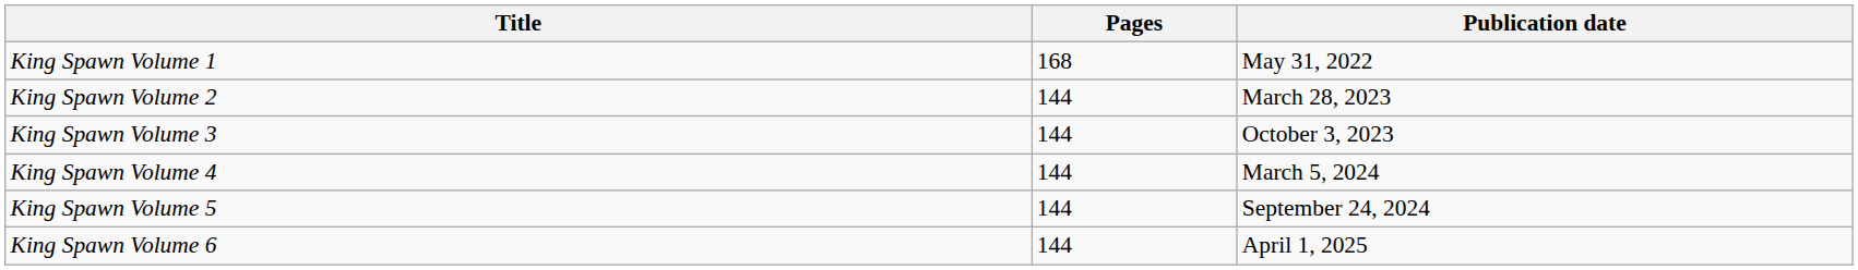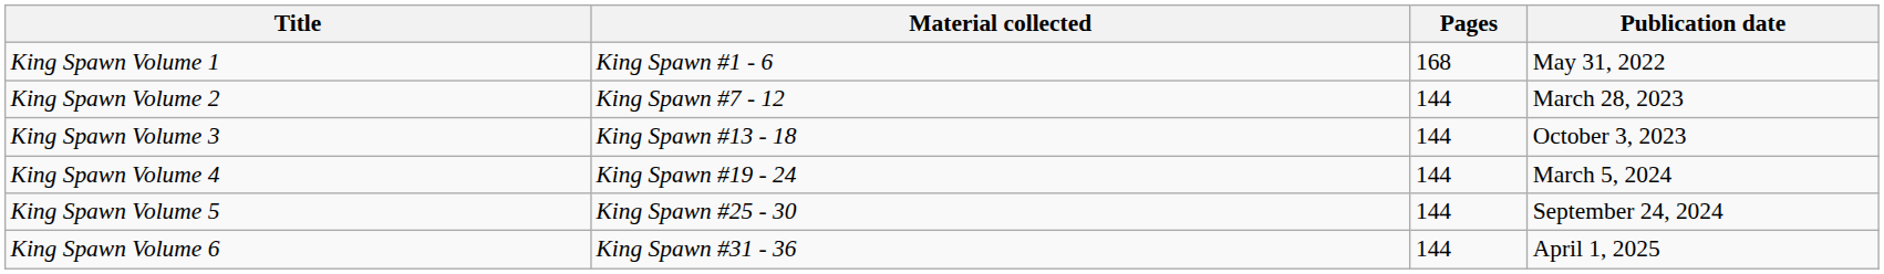+ column: Material collected | King Spawn #1 - 6 | King Spawn #7 - 12 | King Spawn #13 - 18 | King Spawn #19 - 24 | King Spawn #25 - 30 | King Spawn #31 - 36
